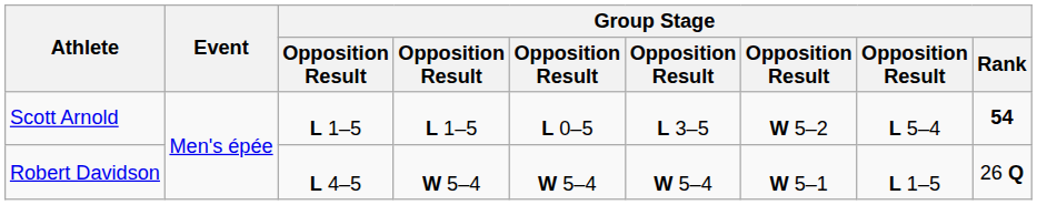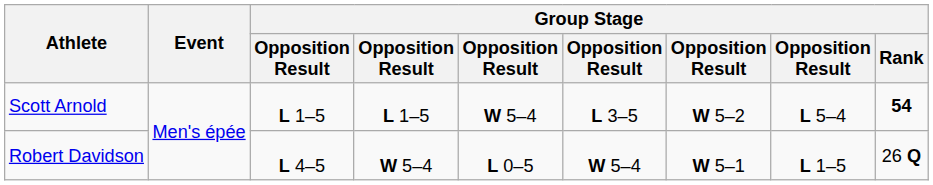Scott Arnold | column 5: L 0–5 -> W 5–4
Robert Davidson | column 5: W 5–4 -> L 0–5
